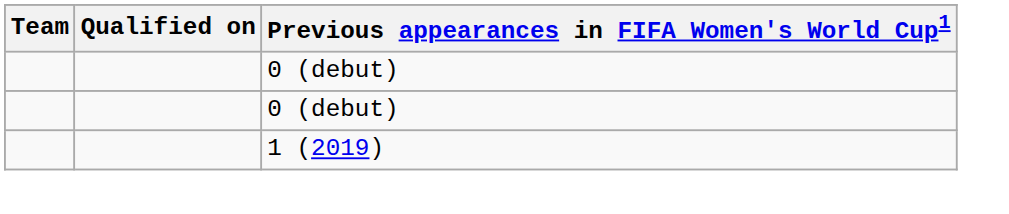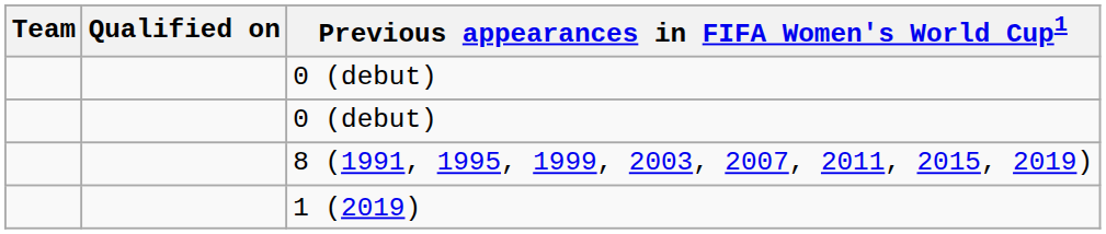+ row: 8 (1991, 1995, 1999, 2003, 2007, 2011, 2015, 2019)
